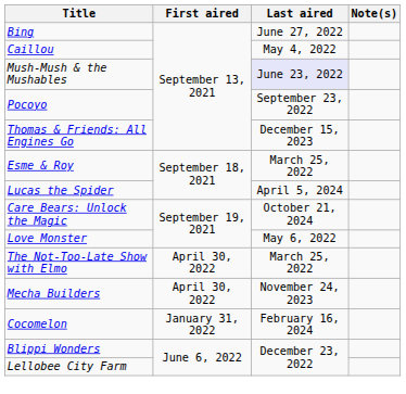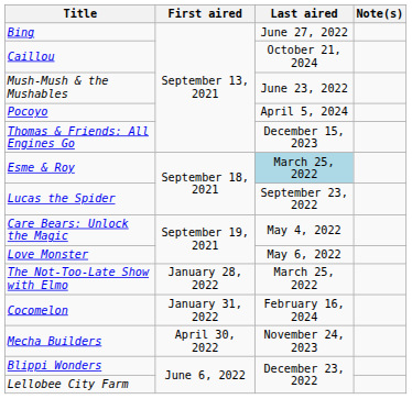Caillou | Last aired: May 4, 2022 -> October 21, 2024
Mush-Mush & the Mushables | Last aired: lavender background -> no background
Pocoyo | Last aired: September 23, 2022 -> April 5, 2024
Esme & Roy | Last aired: no background -> lightblue background
Lucas the Spider | Last aired: April 5, 2024 -> September 23, 2022
Care Bears: Unlock the Magic | Last aired: October 21, 2024 -> May 4, 2022
The Not-Too-Late Show with Elmo | First aired: April 30, 2022 -> January 28, 2022
rows swapped: Cocomelon <-> Mecha Builders
